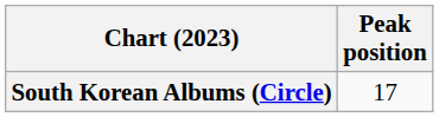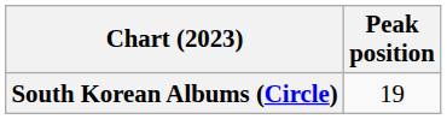South Korean Albums (Circle) | Peak position: 17 -> 19
